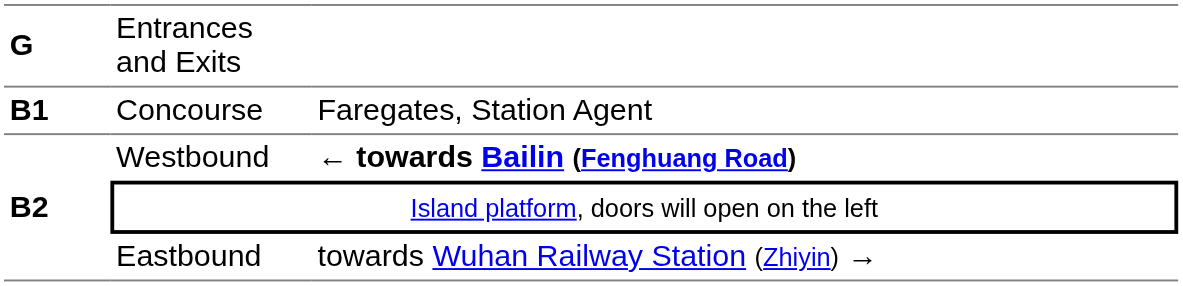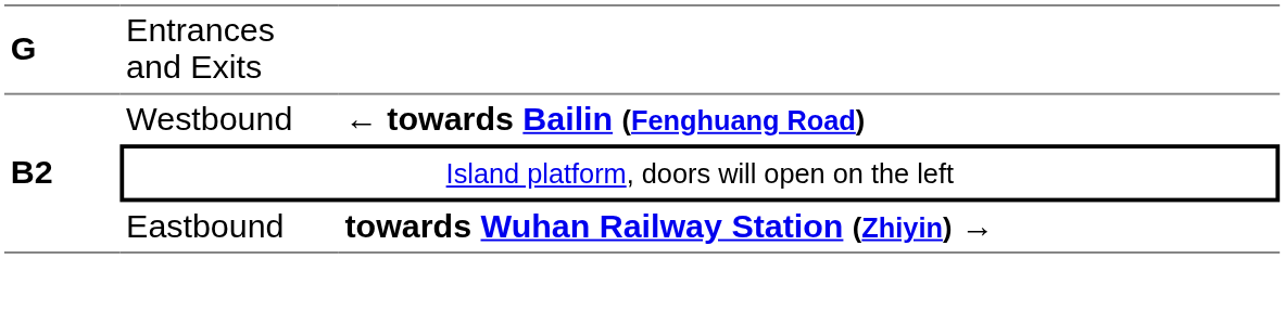- row: B1 | Concourse | Faregates, Station Agent
Eastbound | column 3: normal -> bold
